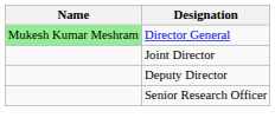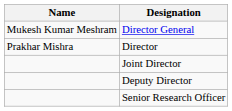Director General | Name: lightgreen background -> no background
+ row: Prakhar Mishra | Director
